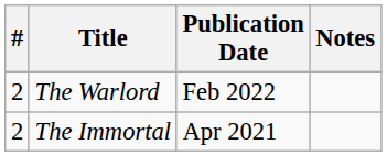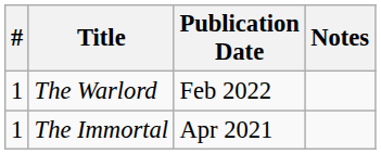The Warlord | #: 2 -> 1
The Immortal | #: 2 -> 1
